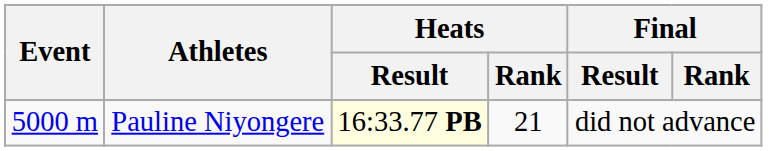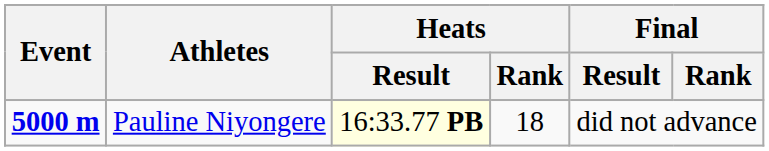Pauline Niyongere | Event: normal -> bold
Pauline Niyongere | Heats / Rank: 21 -> 18
